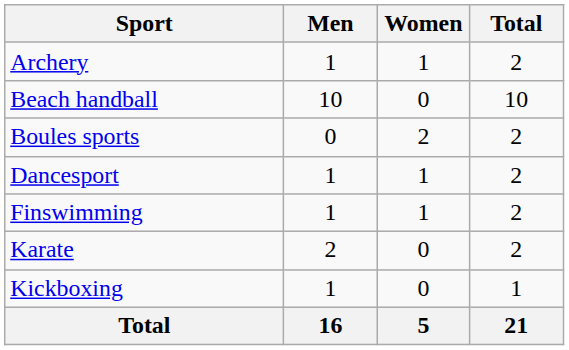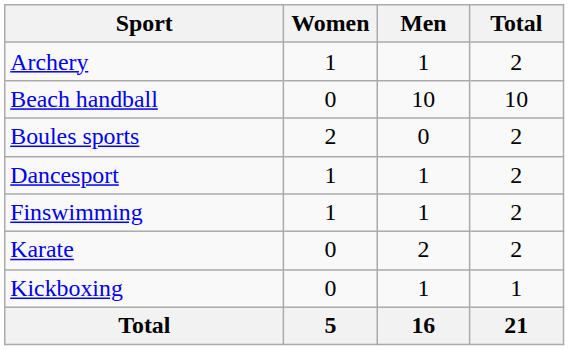columns swapped: Men <-> Women
